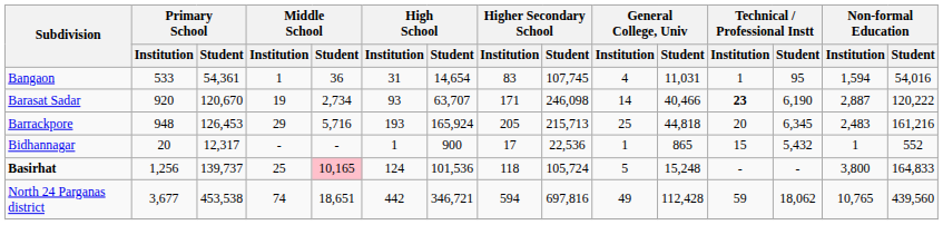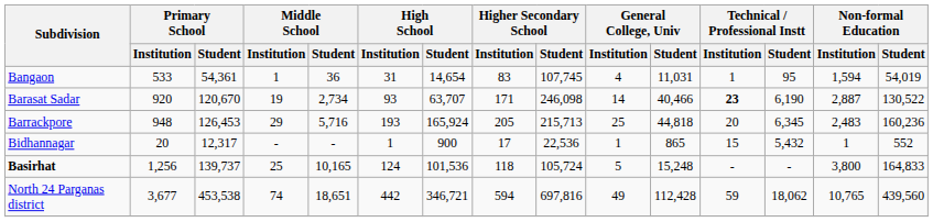Bangaon | Non-formal Education / Student: 54,016 -> 54,019
Barasat Sadar | Non-formal Education / Student: 120,222 -> 130,522
Barrackpore | Non-formal Education / Student: 161,216 -> 160,236
Basirhat | Middle School / Student: pink background -> no background
